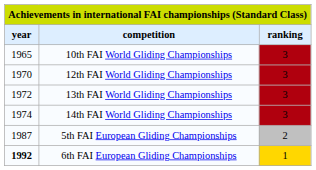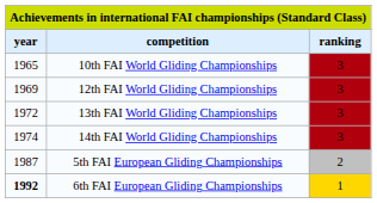12th FAI World Gliding Championships | year: 1970 -> 1969
